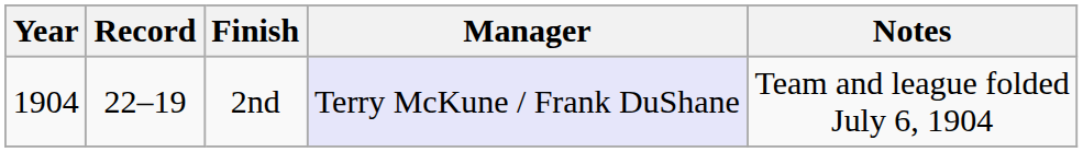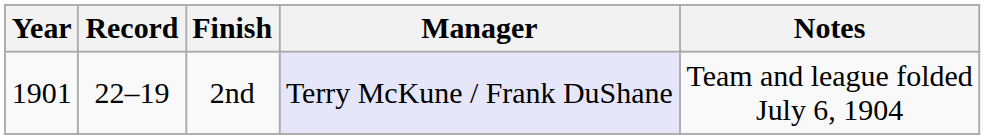2nd | Year: 1904 -> 1901
